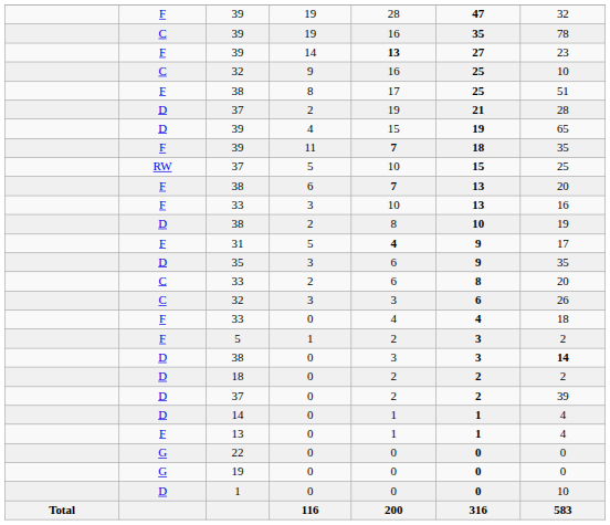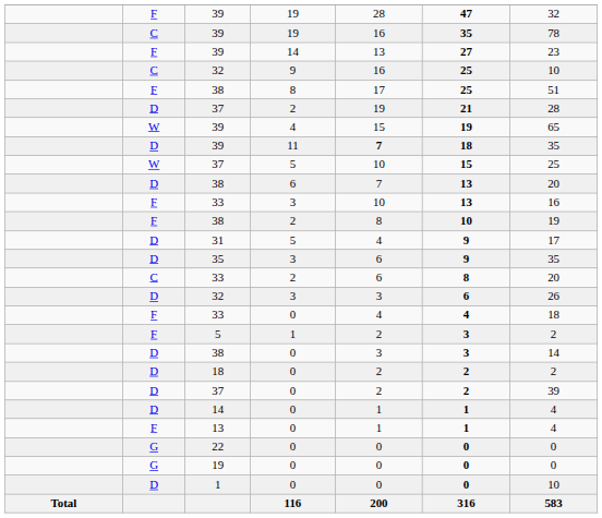39 / 14 | column 5: bold -> normal
39 / 4 | column 2: D -> W
39 / 11 | column 2: F -> D
37 / 5 | column 2: RW -> W
38 / 6 | column 2: F -> D
38 / 6 | column 5: bold -> normal
38 / 2 | column 2: D -> F
31 | column 2: F -> D
31 | column 5: bold -> normal
32 / 3 | column 2: C -> D
38 / 0 | column 7: bold -> normal
